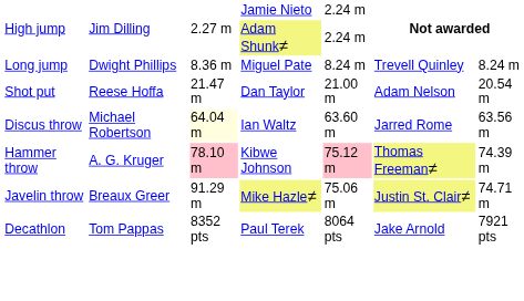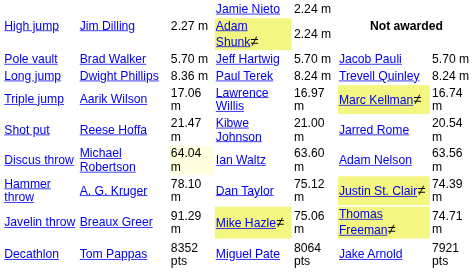+ row: Pole vault | Brad Walker | 5.70 m | Jeff Hartwig | 5.70 m | Jacob Pauli | 5.70 m
Long jump | column 4: Miguel Pate -> Paul Terek
+ row: Triple jump | Aarik Wilson | 17.06 m | Lawrence Willis | 16.97 m | Marc Kellman≠ | 16.74 m
Shot put | column 4: Dan Taylor -> Kibwe Johnson
Shot put | column 6: Adam Nelson -> Jarred Rome
Discus throw | column 6: Jarred Rome -> Adam Nelson
Hammer throw | column 3: pink background -> no background
Hammer throw | column 4: Kibwe Johnson -> Dan Taylor
Hammer throw | column 5: pink background -> no background
Hammer throw | column 6: Thomas Freeman≠ -> Justin St. Clair≠
Javelin throw | column 6: Justin St. Clair≠ -> Thomas Freeman≠
Decathlon | column 4: Paul Terek -> Miguel Pate
